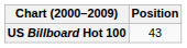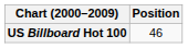US Billboard Hot 100 | Position: 43 -> 46
